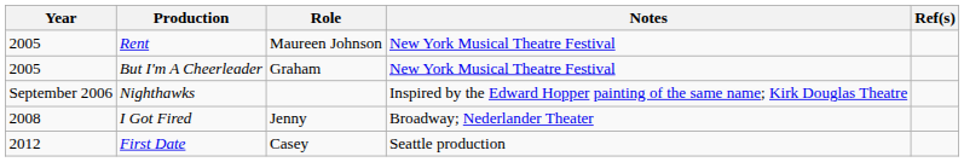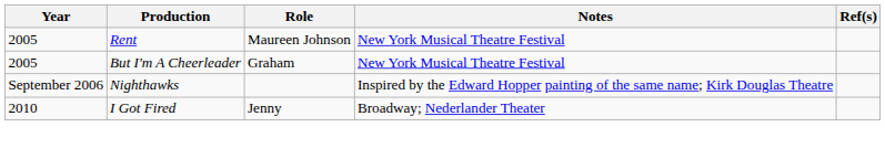I Got Fired | Year: 2008 -> 2010
- row: 2012 | First Date | Casey | Seattle production
